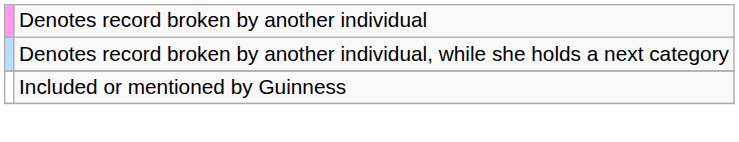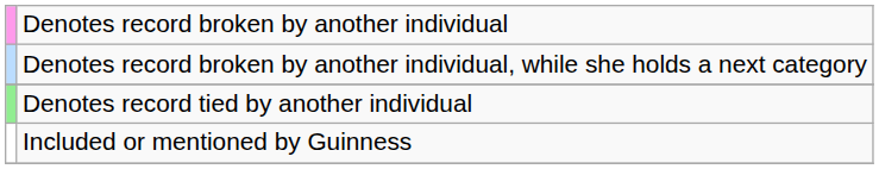+ row: Denotes record tied by another individual
